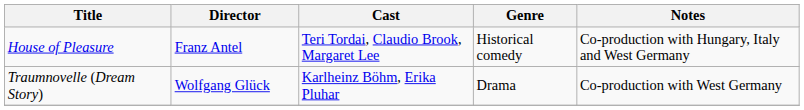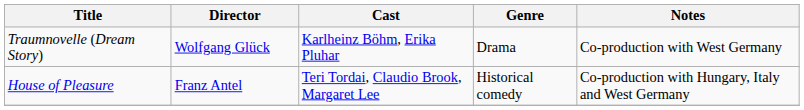rows swapped: House of Pleasure <-> Traumnovelle (Dream Story)
